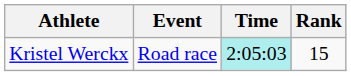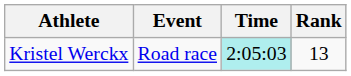Kristel Werckx | Rank: 15 -> 13
